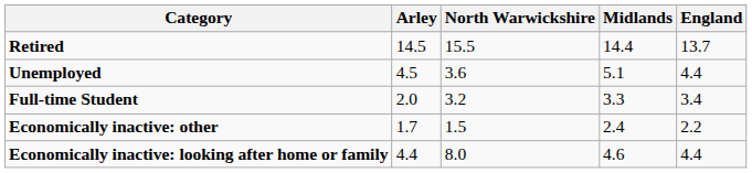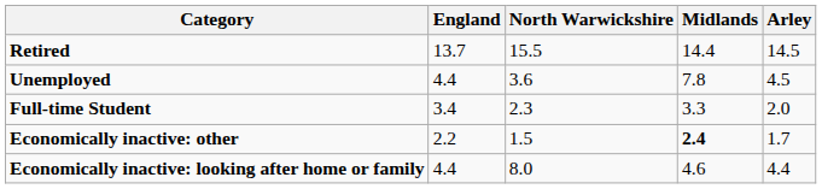columns swapped: Arley <-> England
Unemployed | Midlands: 5.1 -> 7.8
Full-time Student | North Warwickshire: 3.2 -> 2.3
Economically inactive: other | Midlands: normal -> bold
